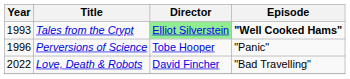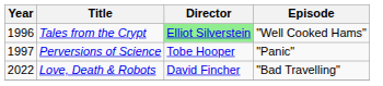Tales from the Crypt | Year: 1993 -> 1996
Tales from the Crypt | Episode: bold -> normal
Perversions of Science | Year: 1996 -> 1997
